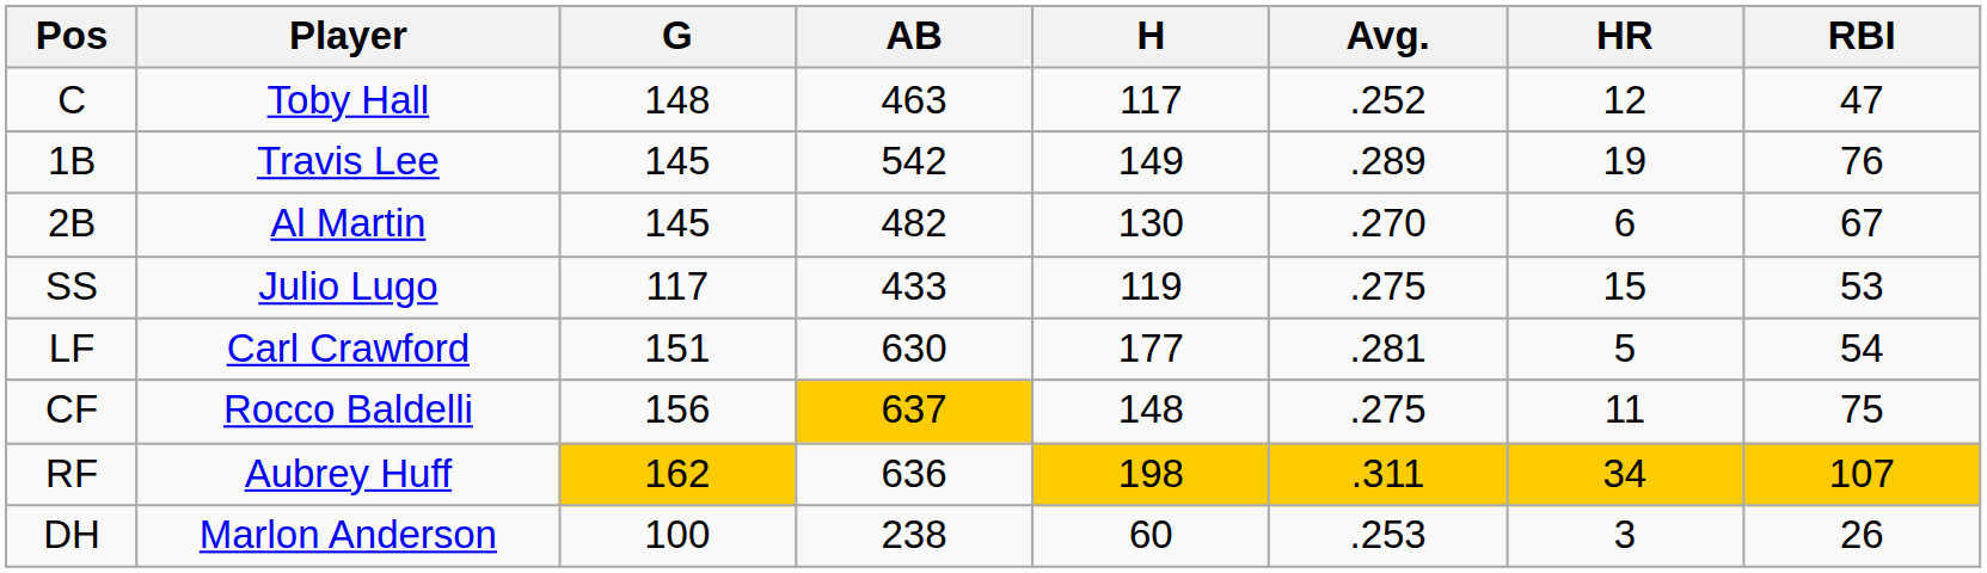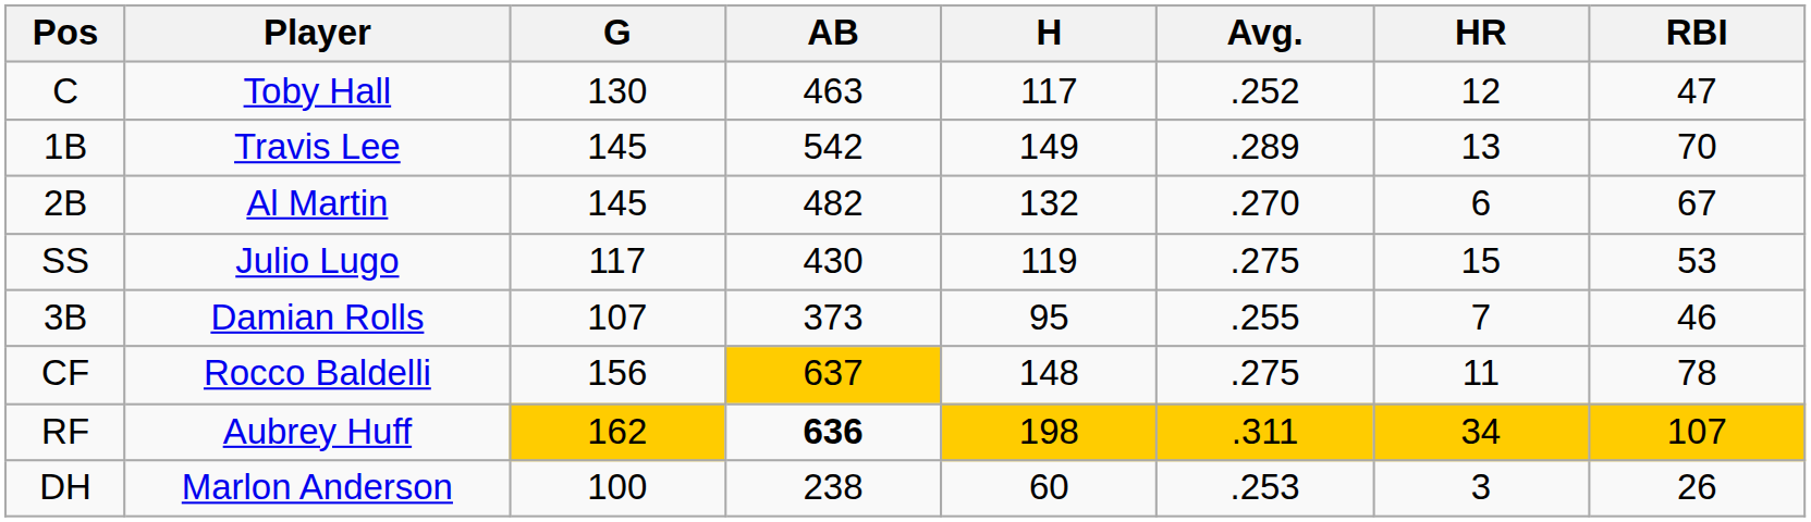C | G: 148 -> 130
1B | HR: 19 -> 13
1B | RBI: 76 -> 70
2B | H: 130 -> 132
SS | AB: 433 -> 430
+ row: 3B | Damian Rolls | 107 | 373 | 95 | .255 | 7 | 46
- row: LF | Carl Crawford | 151 | 630 | 177 | .281 | 5 | 54
CF | RBI: 75 -> 78
RF | AB: normal -> bold
